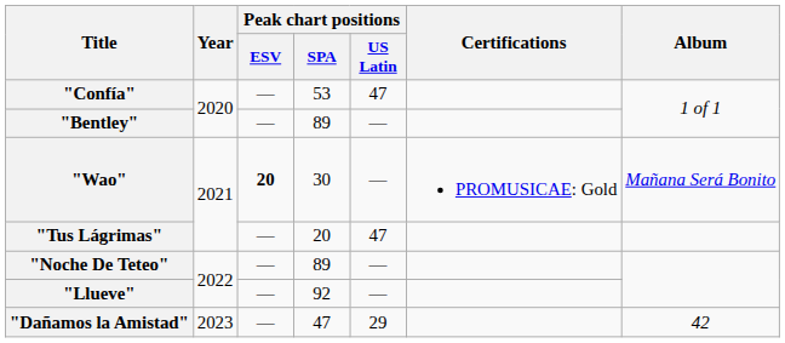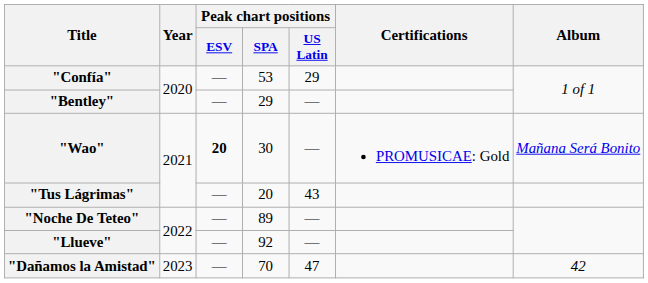"Confía" | Peak chart positions / US Latin: 47 -> 29
"Bentley" | Peak chart positions / SPA: 89 -> 29
"Tus Lágrimas" | Peak chart positions / US Latin: 47 -> 43
"Dañamos la Amistad" | Peak chart positions / SPA: 47 -> 70
"Dañamos la Amistad" | Peak chart positions / US Latin: 29 -> 47
